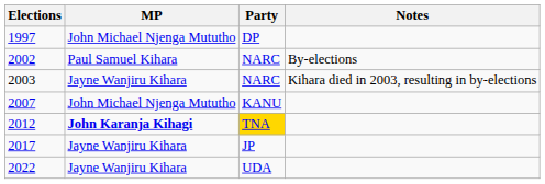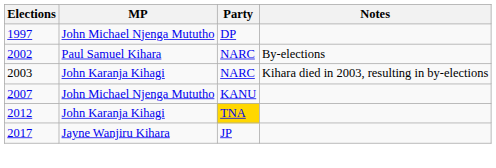2003 | MP: Jayne Wanjiru Kihara -> John Karanja Kihagi
2012 | MP: bold -> normal
- row: 2022 | Jayne Wanjiru Kihara | UDA
